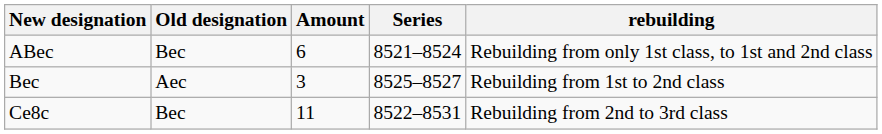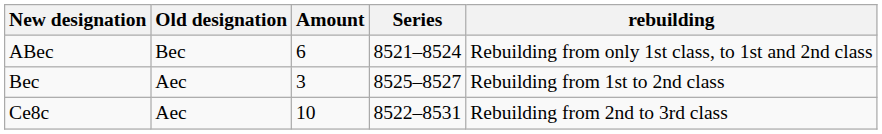Ce8c | Old designation: Bec -> Aec
Ce8c | Amount: 11 -> 10
